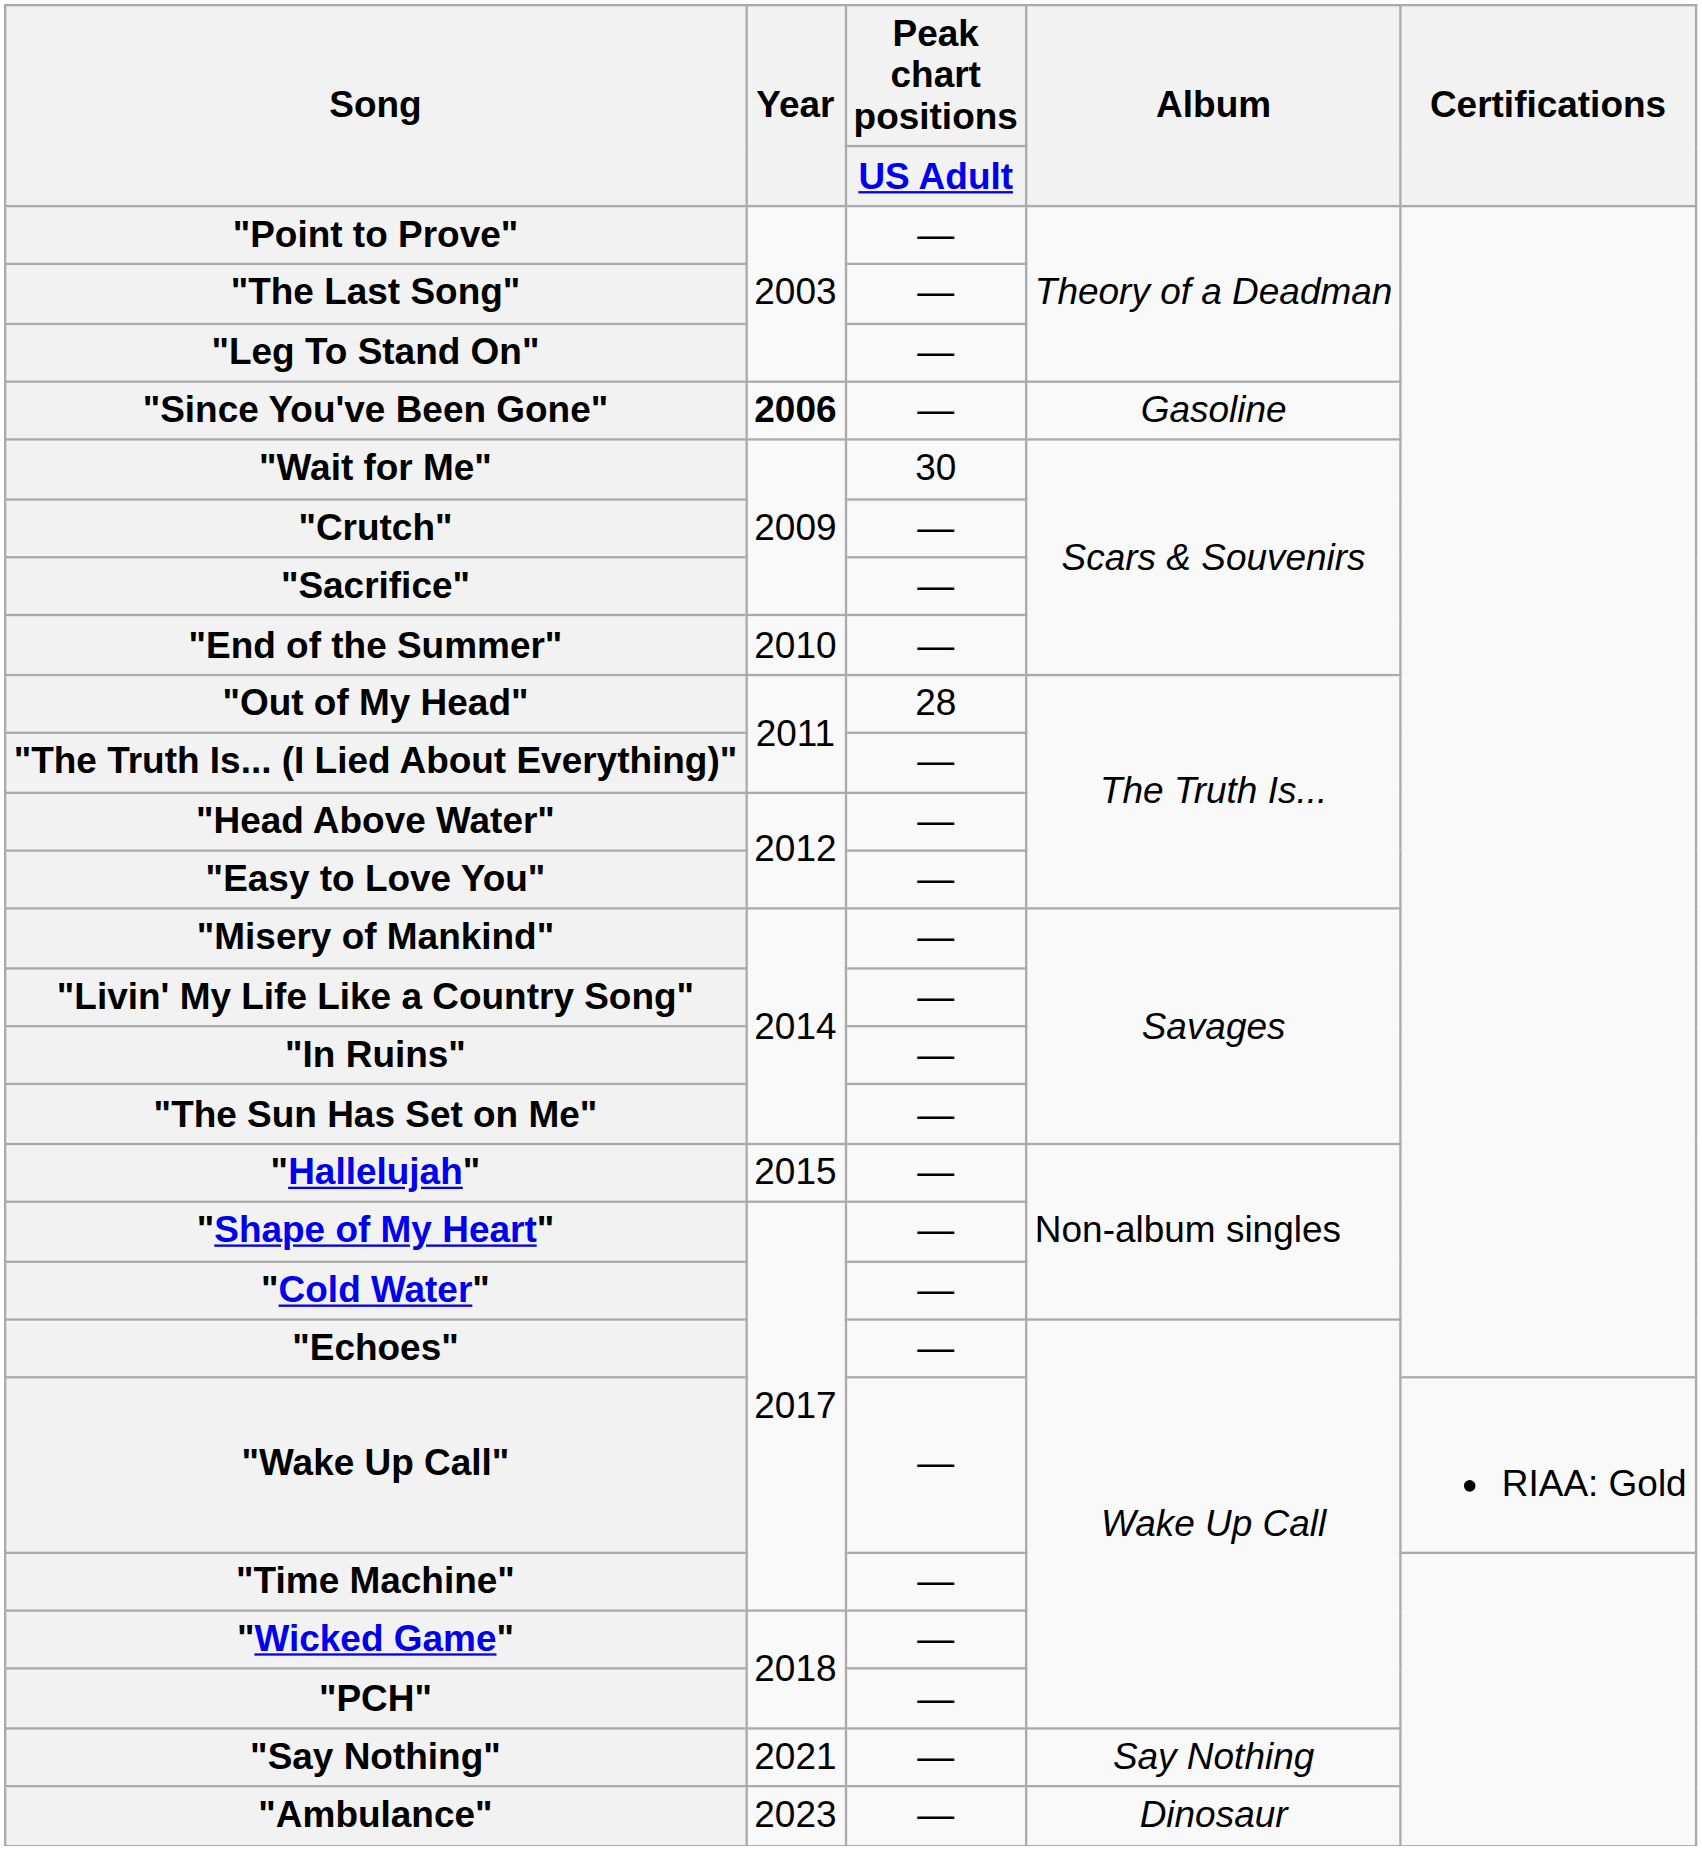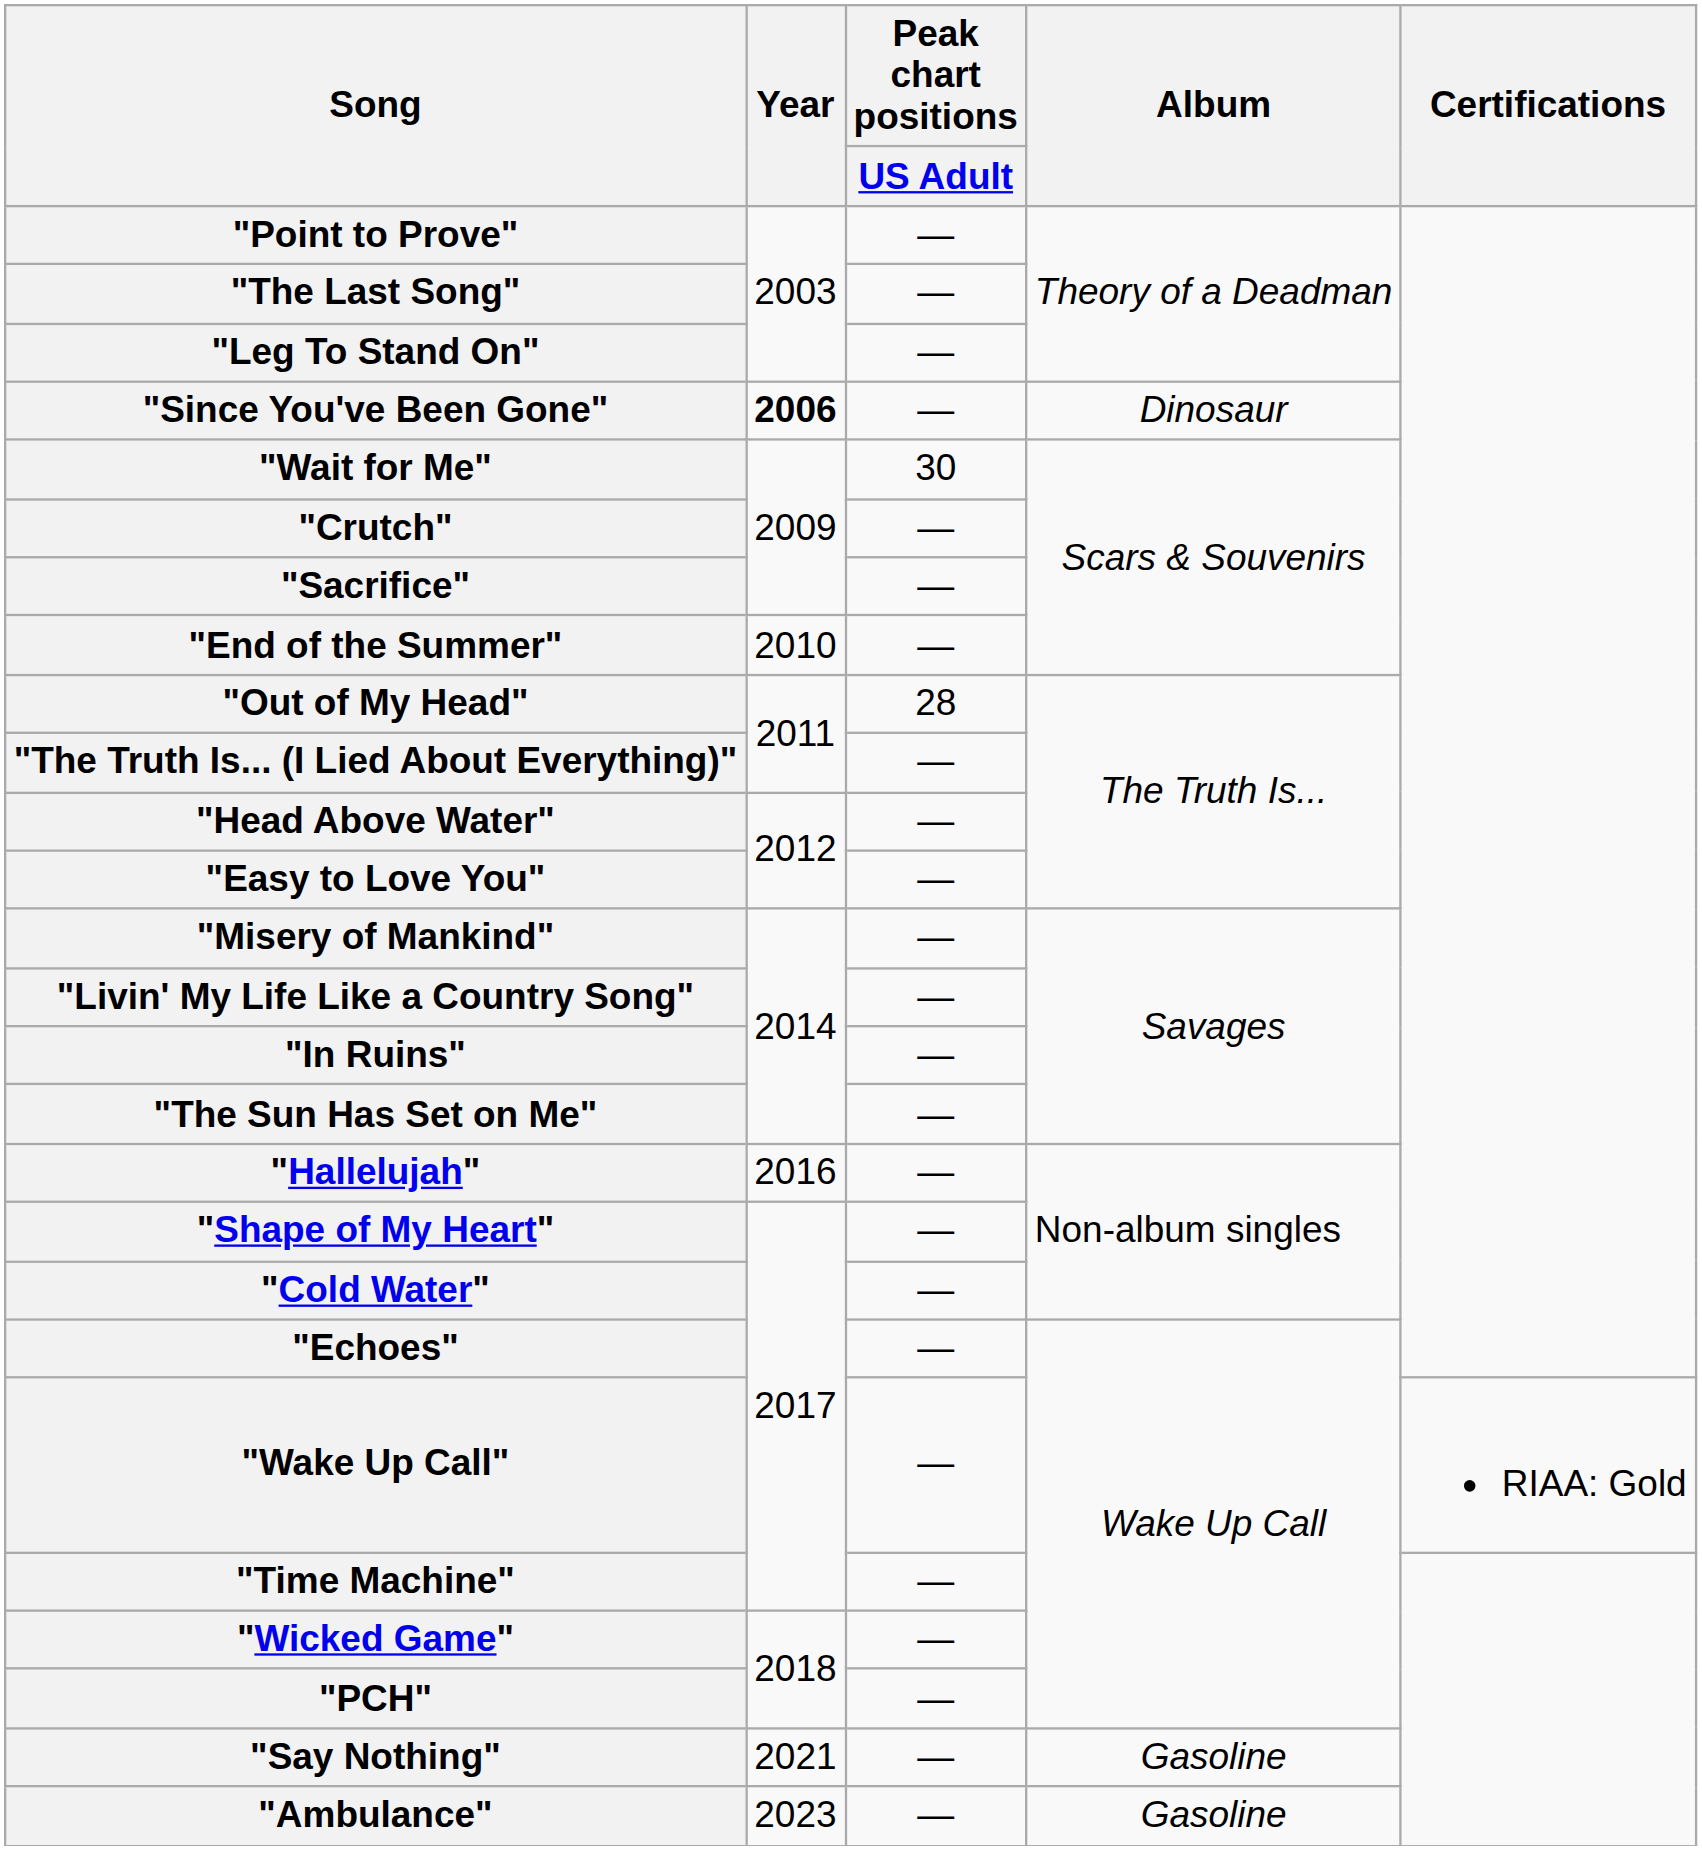"Since You've Been Gone" | Album: Gasoline -> Dinosaur
"Hallelujah" | Year: 2015 -> 2016
"Say Nothing" | Album: Say Nothing -> Gasoline
"Ambulance" | Album: Dinosaur -> Gasoline
